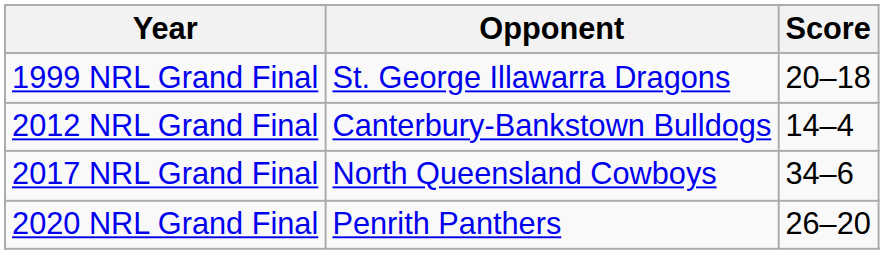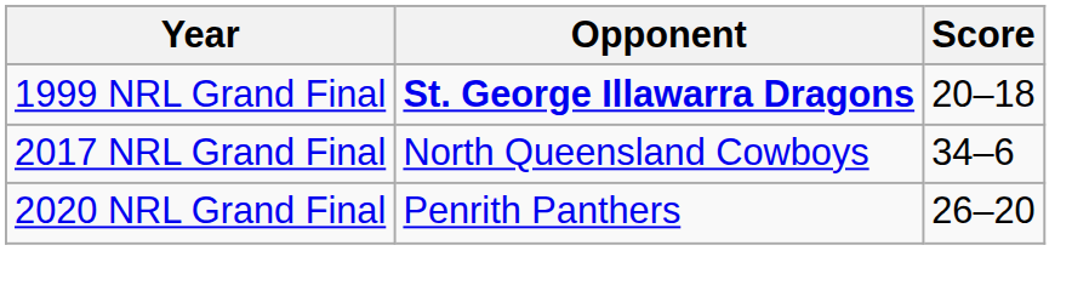1999 NRL Grand Final | Opponent: normal -> bold
- row: 2012 NRL Grand Final | Canterbury-Bankstown Bulldogs | 14–4
